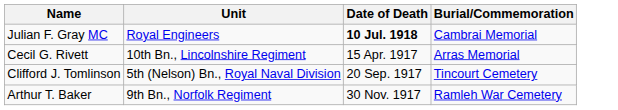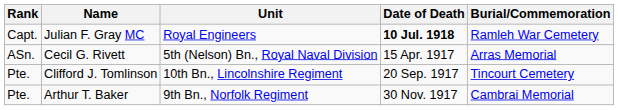+ column: Rank | Capt. | ASn. | Pte. | Pte.
Julian F. Gray MC | Burial/Commemoration: Cambrai Memorial -> Ramleh War Cemetery
Cecil G. Rivett | Unit: 10th Bn., Lincolnshire Regiment -> 5th (Nelson) Bn., Royal Naval Division
Clifford J. Tomlinson | Unit: 5th (Nelson) Bn., Royal Naval Division -> 10th Bn., Lincolnshire Regiment
Arthur T. Baker | Burial/Commemoration: Ramleh War Cemetery -> Cambrai Memorial
